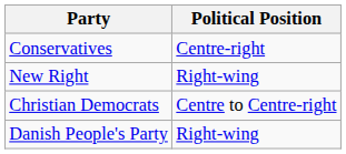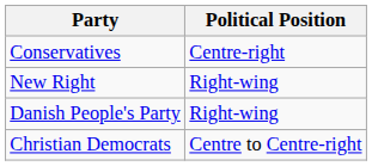rows swapped: Christian Democrats <-> Danish People's Party
